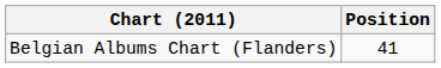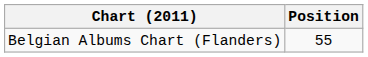Belgian Albums Chart (Flanders) | Position: 41 -> 55
